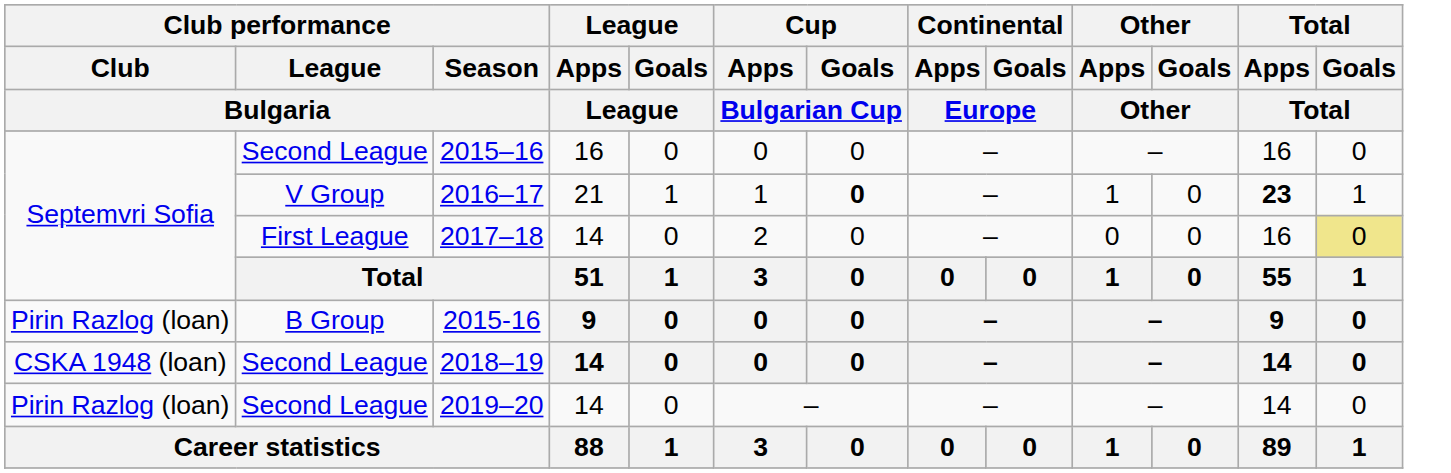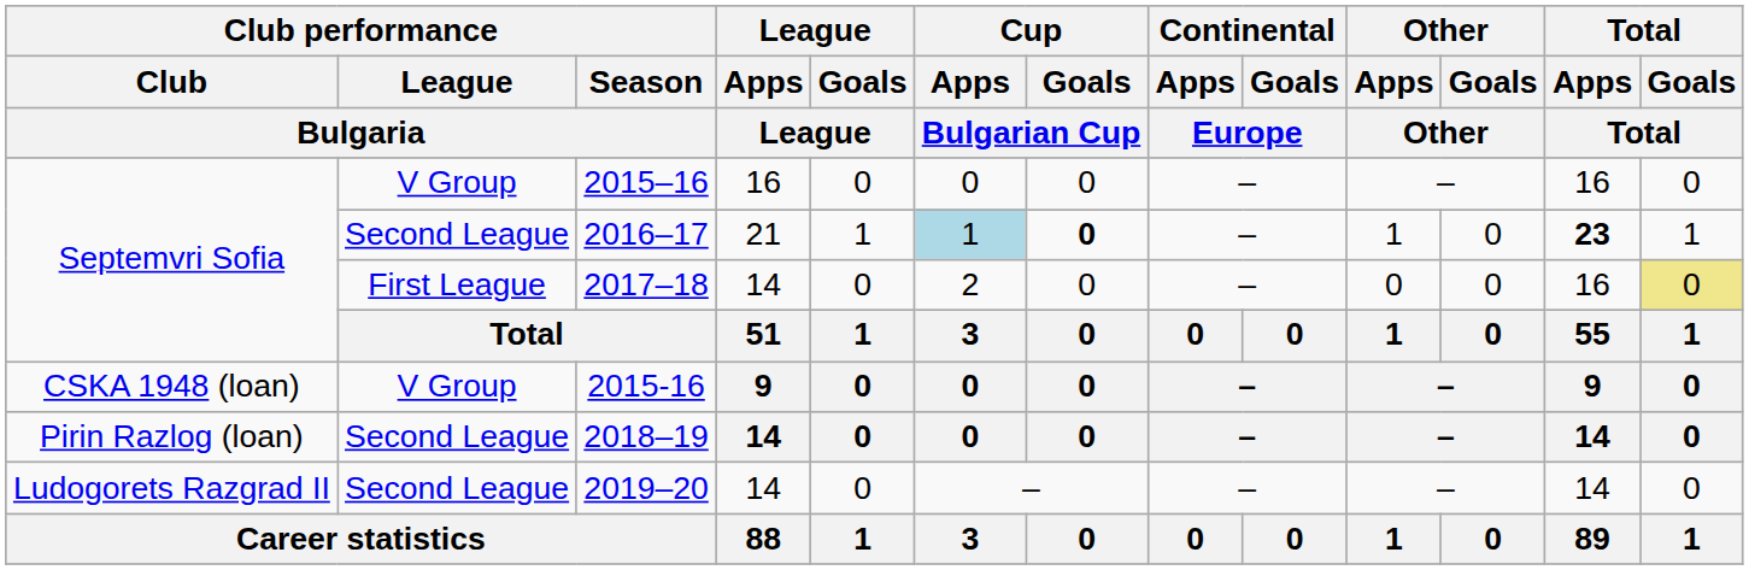2015–16 | Club performance / League / Bulgaria: Second League -> V Group
2016–17 | Club performance / League / Bulgaria: V Group -> Second League
2016–17 | Cup / Apps / Bulgarian Cup: no background -> lightblue background
2015-16 | Club performance / Club / Bulgaria: Pirin Razlog (loan) -> CSKA 1948 (loan)
2015-16 | Club performance / League / Bulgaria: B Group -> V Group
2018–19 | Club performance / Club / Bulgaria: CSKA 1948 (loan) -> Pirin Razlog (loan)
2019–20 | Club performance / Club / Bulgaria: Pirin Razlog (loan) -> Ludogorets Razgrad II
